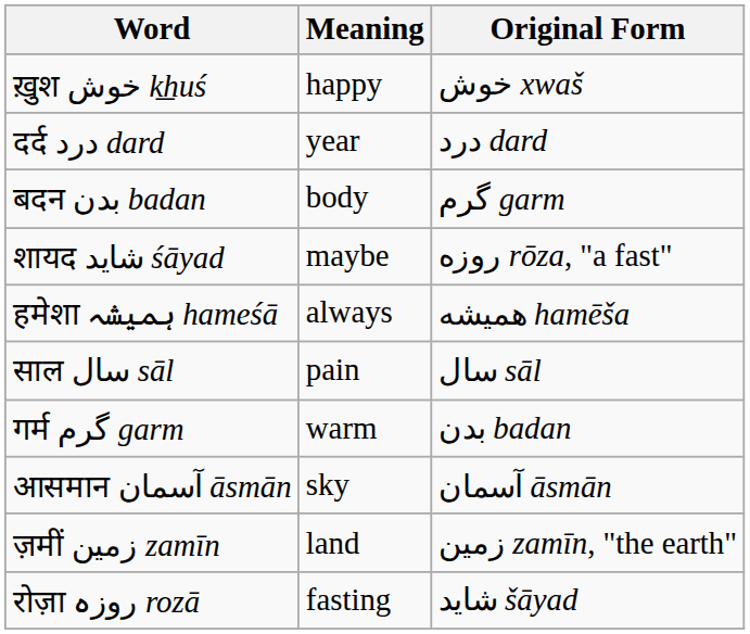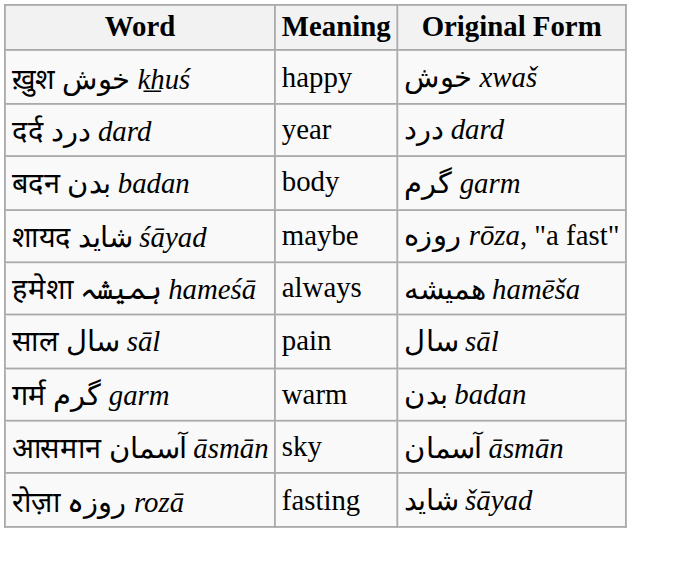- row: ज़मीं زمین zamīn | land | زمین zamīn, "the earth"
